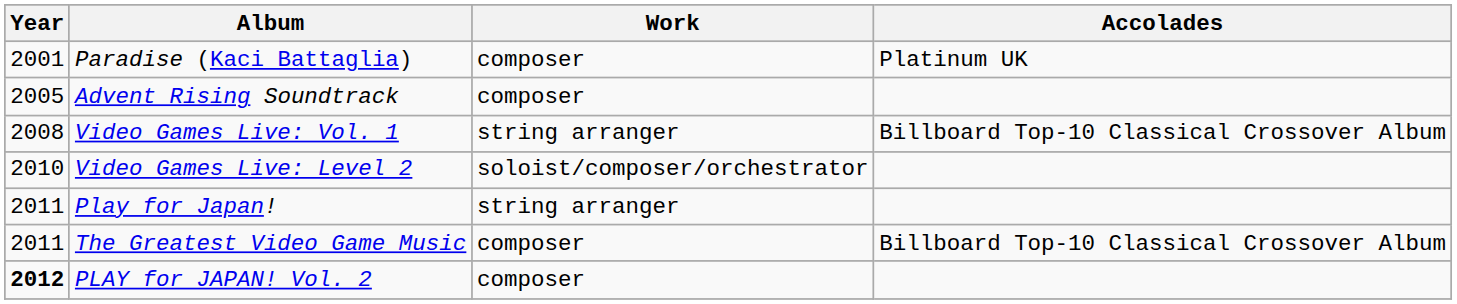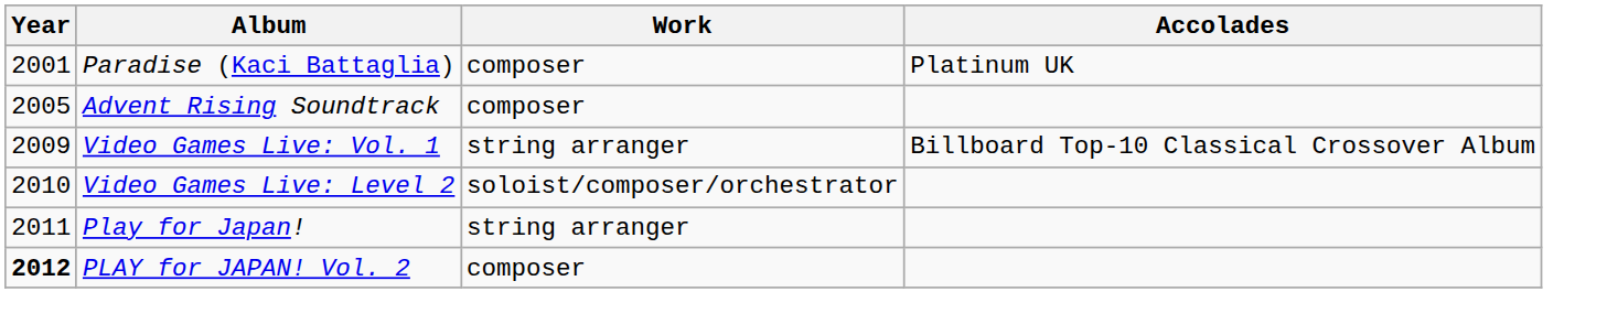Video Games Live: Vol. 1 | Year: 2008 -> 2009
- row: 2011 | The Greatest Video Game Music | composer | Billboard Top-10 Classical Crossover Album
